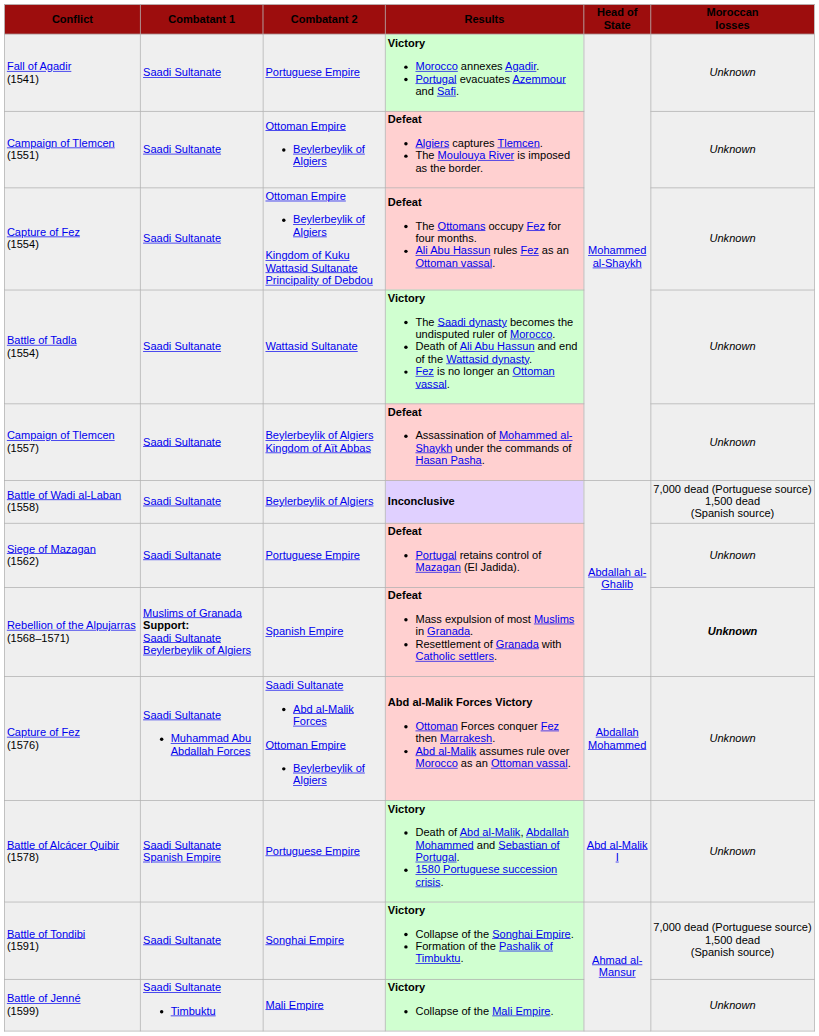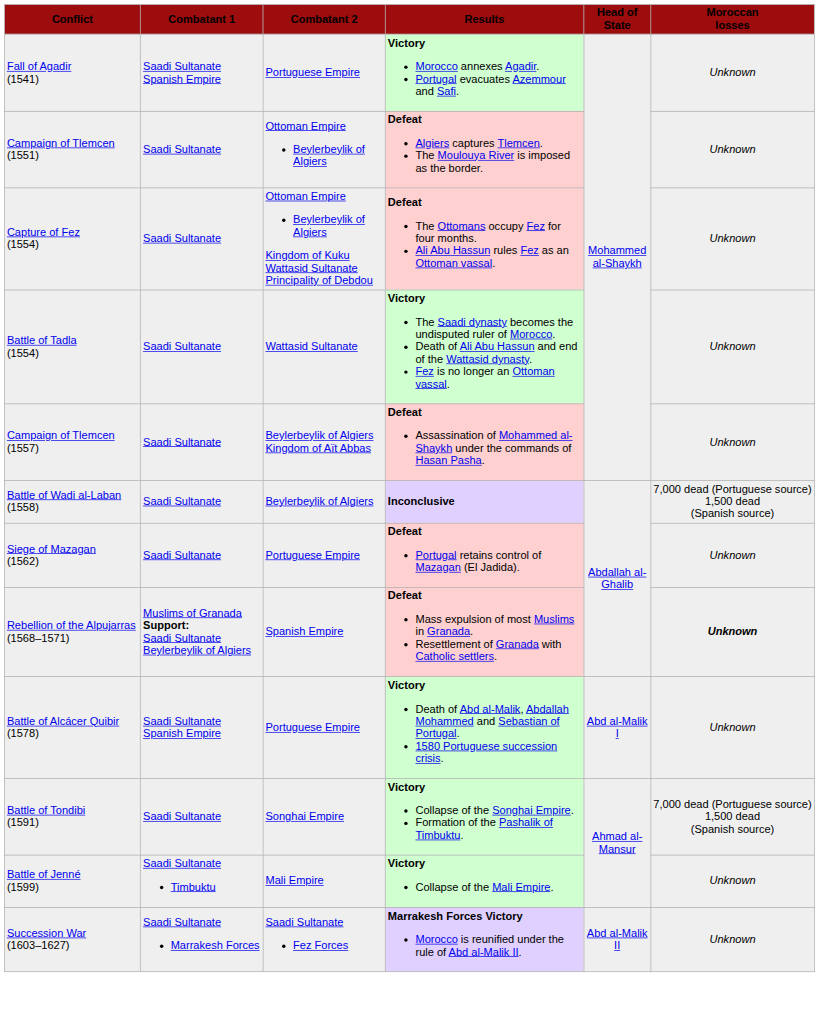Fall of Agadir (1541) | Combatant 1: Saadi Sultanate -> Saadi Sultanate Spanish Empire
- row: Capture of Fez (1576) | Saadi Sultanate Muhammad Abu Abdallah Forces | Saadi Sultanate Abd al-Malik Forces Ottoman Empire Beylerbeylik of Algiers | Abd al-Malik Forces Victory Ottoman Forces conquer Fez then Marrakesh. Abd al-Malik assumes rule over Morocco as an Ottoman vassal. | Abdallah Mohammed | Unknown
+ row: Succession War (1603–1627) | Saadi Sultanate Marrakesh Forces | Saadi Sultanate Fez Forces | Marrakesh Forces Victory Morocco is reunified under the rule of Abd al-Malik II. | Abd al-Malik II | Unknown
